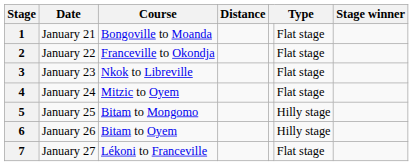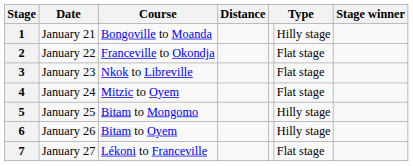1 | column 6: Flat stage -> Hilly stage
